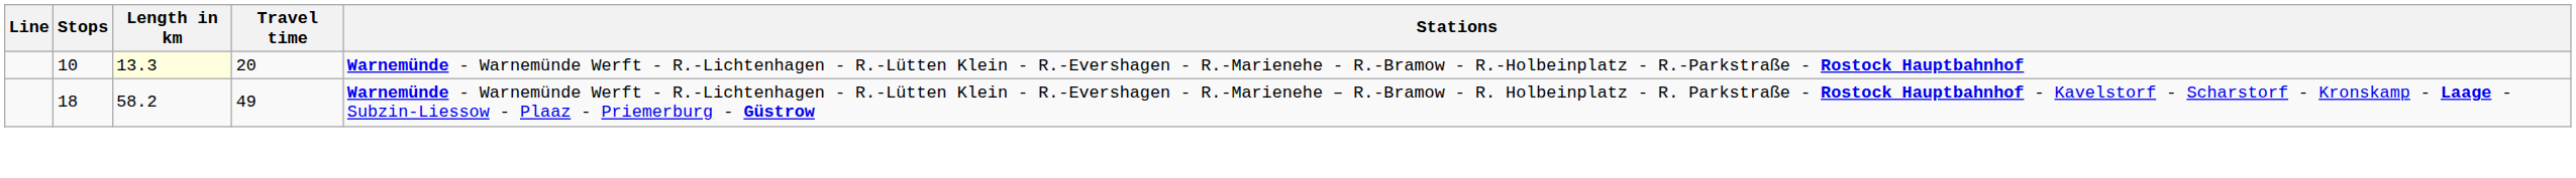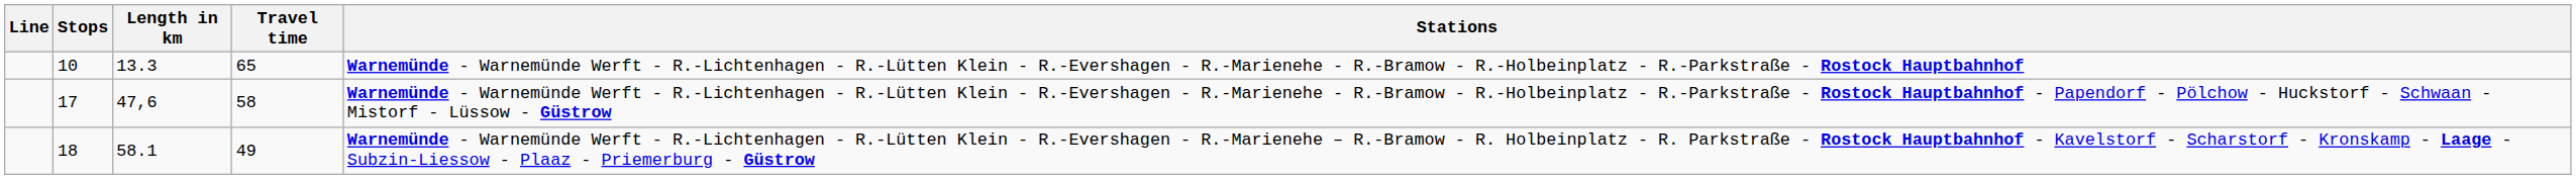10 | Length in km: lightyellow background -> no background
10 | Travel time: 20 -> 65
+ row: 17 | 47,6 | 58 | Warnemünde - Warnemünde Werft - R.-Lichtenhagen - R.-Lütten Klein - R.-Evershagen - R.-Marienehe - R.-Bramow - R.-Holbeinplatz - R.-Parkstraße - Rostock Hauptbahnhof - Papendorf - Pölchow - Huckstorf - Schwaan - Mistorf - Lüssow - Güstrow
18 | Length in km: 58.2 -> 58.1
